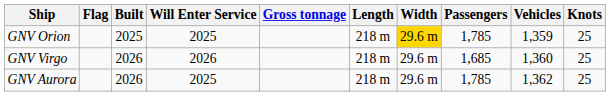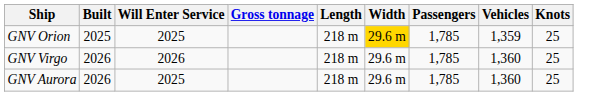- column: Flag
GNV Virgo | Passengers: 1,685 -> 1,785
GNV Aurora | Vehicles: 1,362 -> 1,360
